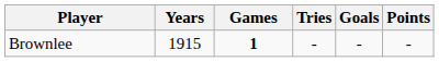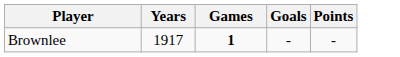- column: Tries | -
Brownlee | Years: 1915 -> 1917
